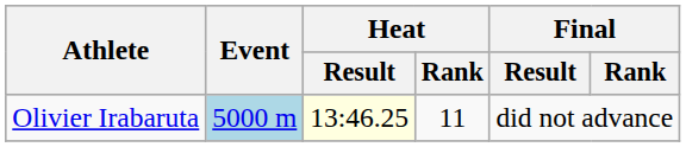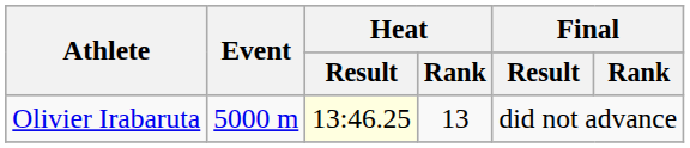Olivier Irabaruta | Event: lightblue background -> no background
Olivier Irabaruta | Heat / Rank: 11 -> 13
